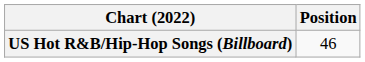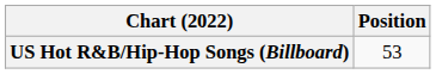US Hot R&B/Hip-Hop Songs (Billboard) | Position: 46 -> 53
